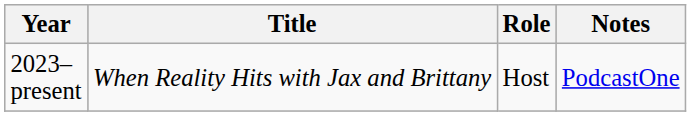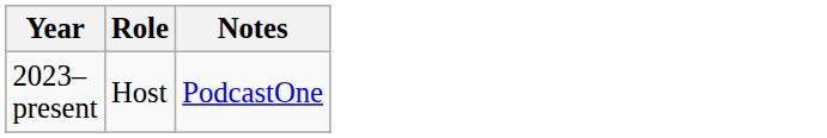- column: Title | When Reality Hits with Jax and Brittany
